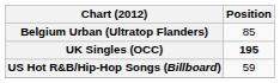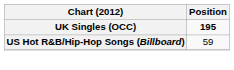- row: Belgium Urban (Ultratop Flanders) | 85
